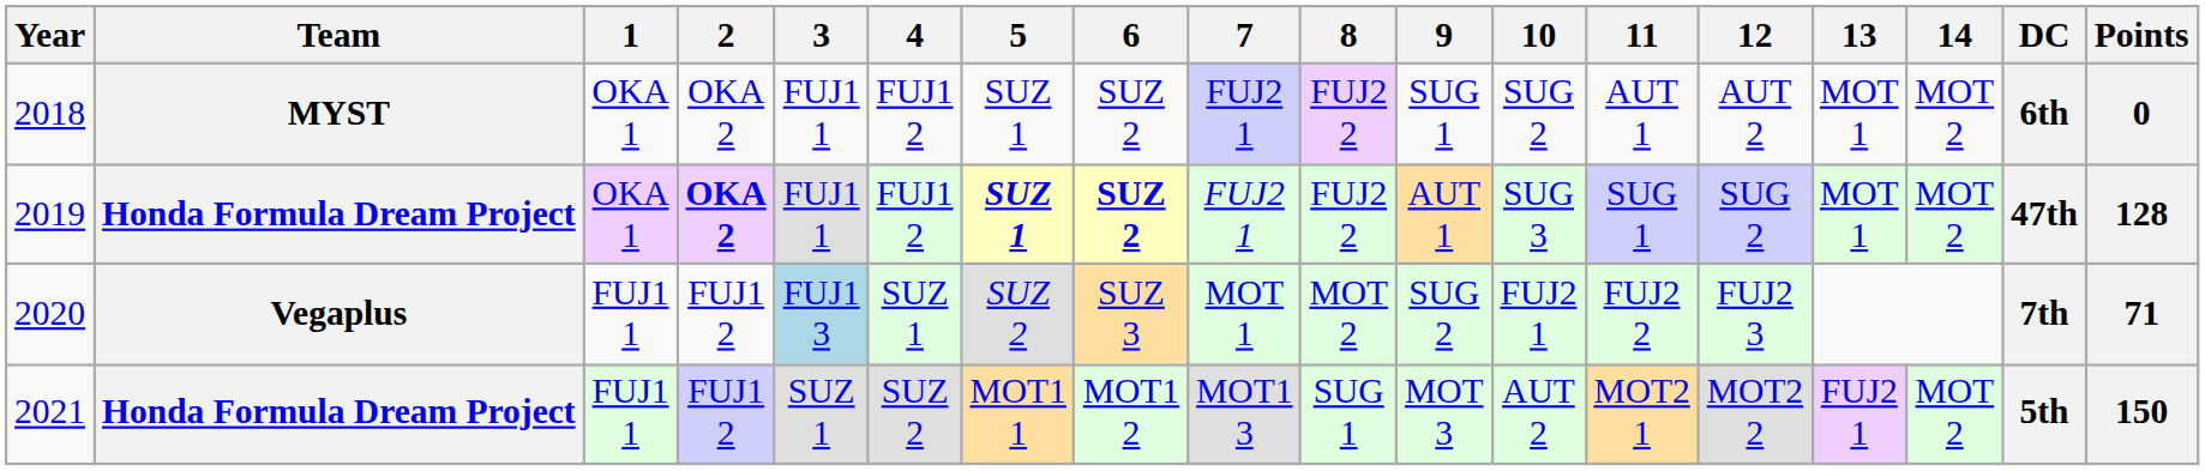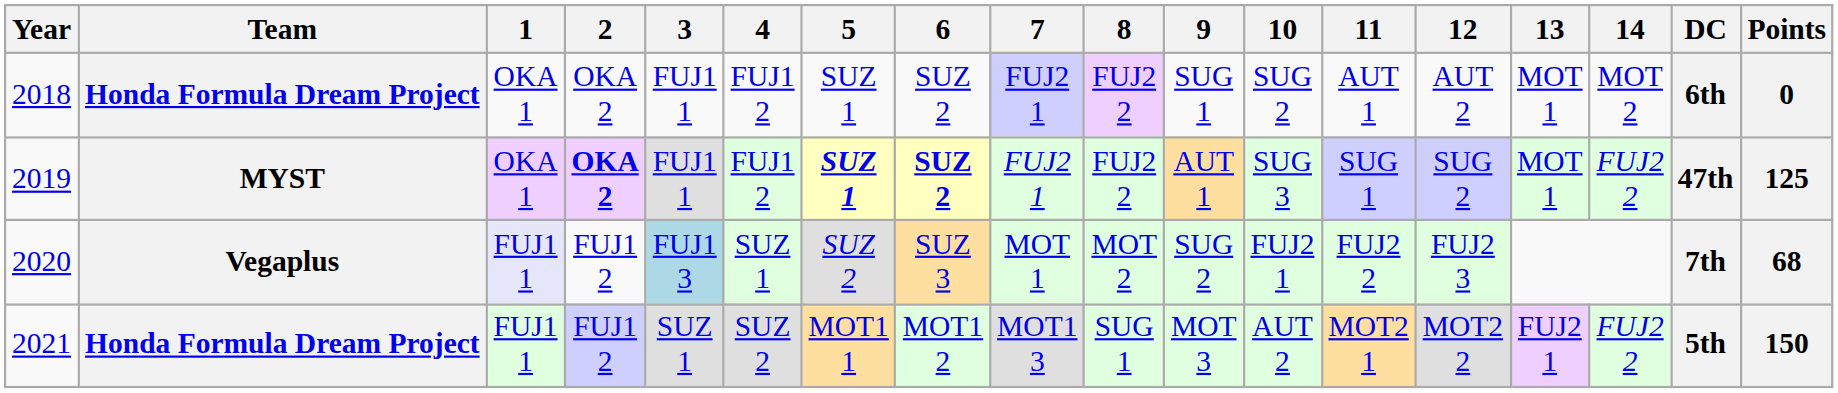2018 | Team: MYST -> Honda Formula Dream Project
2019 | Team: Honda Formula Dream Project -> MYST
2019 | 14: MOT 2 -> FUJ2 2
2019 | Points: 128 -> 125
2020 | 1: no background -> lavender background
2020 | Points: 71 -> 68
2021 | 14: MOT 2 -> FUJ2 2
